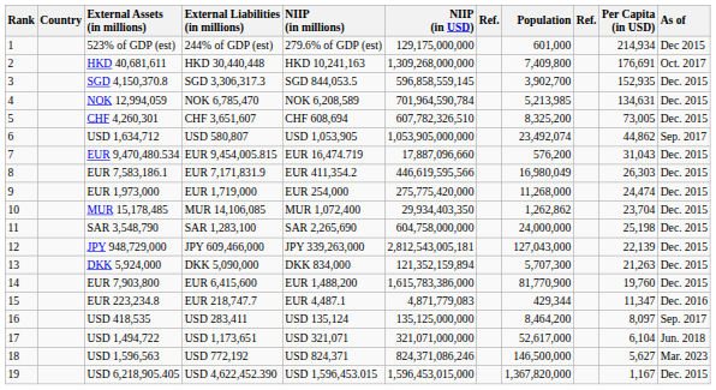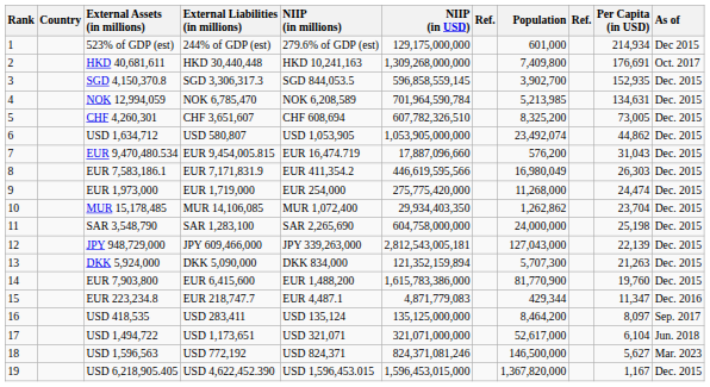USD 1,634,712 | As of: Sep. 2017 -> Dec. 2015
USD 1,596,563 | NIIP (in USD): 824,371,086,246 -> 824,371,081,246
